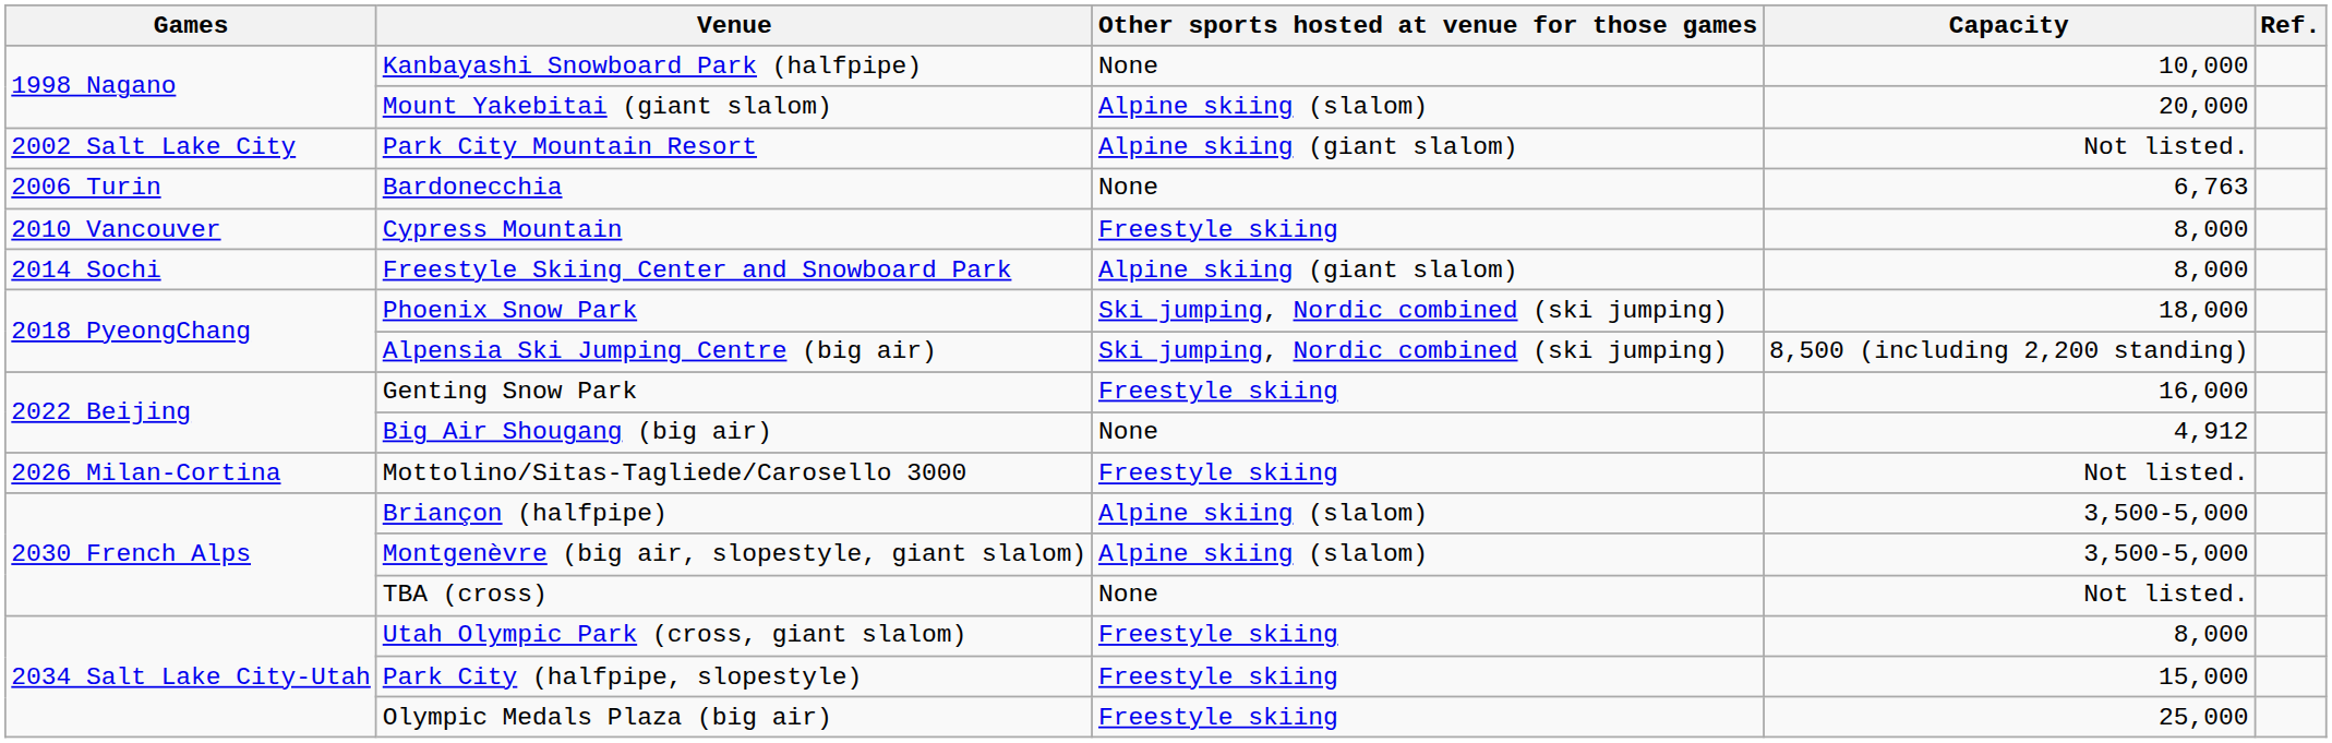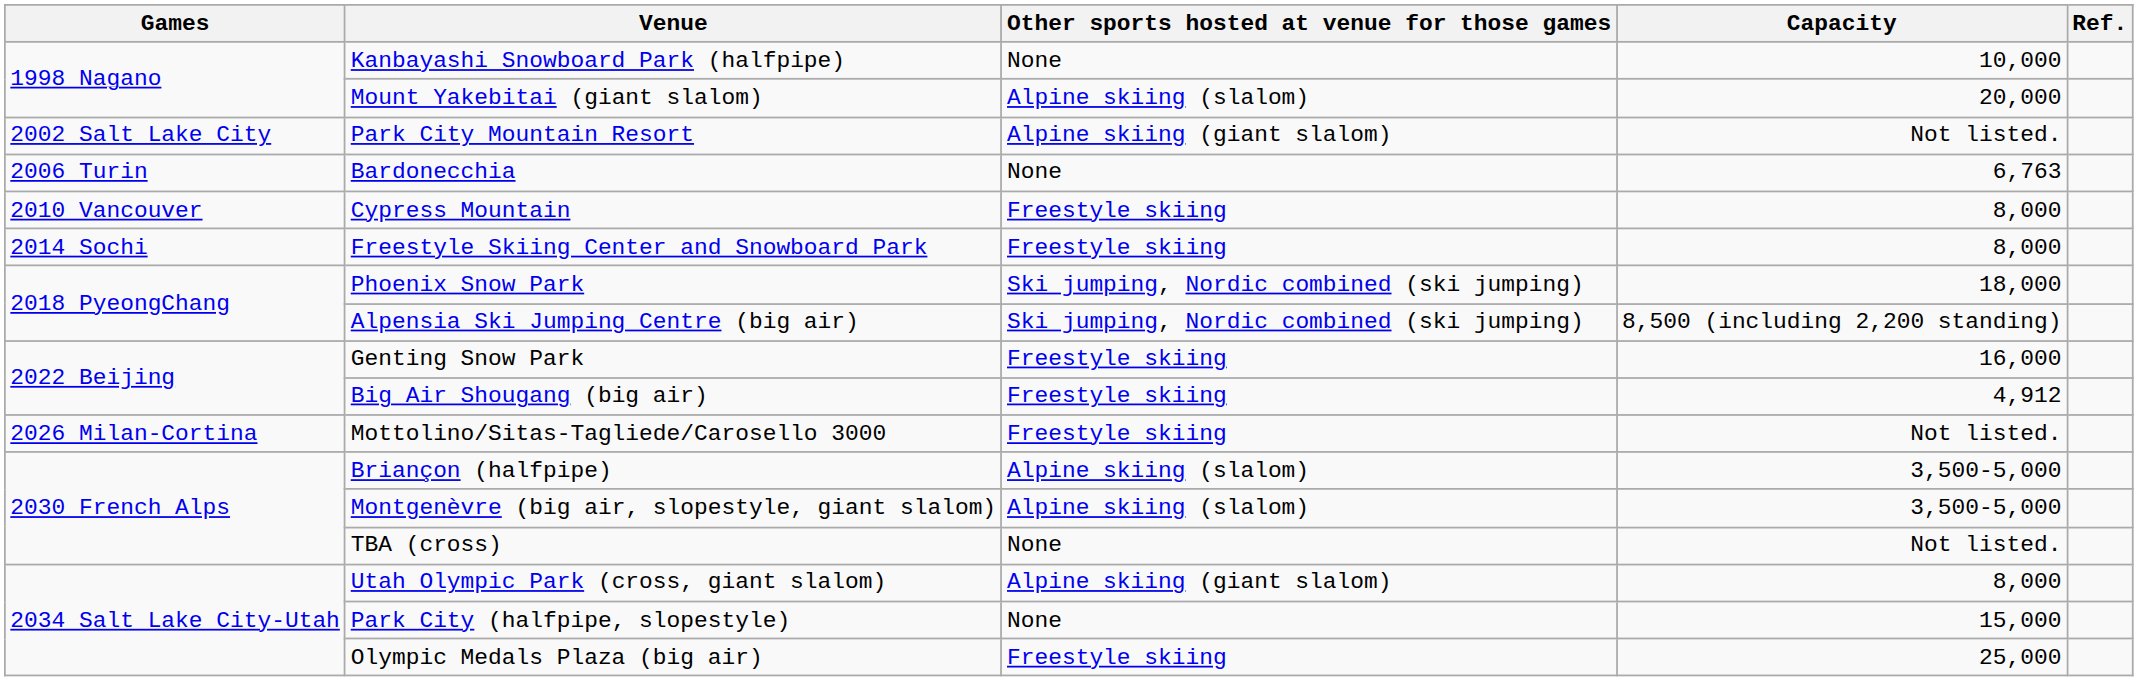Freestyle Skiing Center and Snowboard Park | Other sports hosted at venue for those games: Alpine skiing (giant slalom) -> Freestyle skiing
Big Air Shougang (big air) | Other sports hosted at venue for those games: None -> Freestyle skiing
Utah Olympic Park (cross, giant slalom) | Other sports hosted at venue for those games: Freestyle skiing -> Alpine skiing (giant slalom)
Park City (halfpipe, slopestyle) | Other sports hosted at venue for those games: Freestyle skiing -> None
